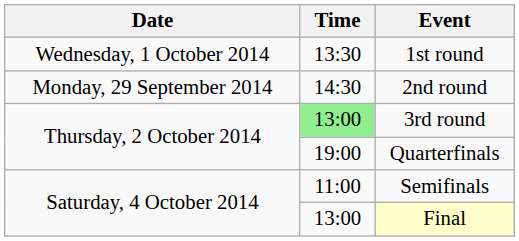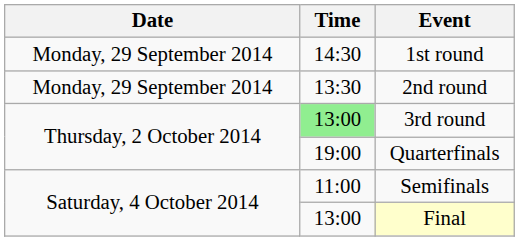1st round | Date: Wednesday, 1 October 2014 -> Monday, 29 September 2014
1st round | Time: 13:30 -> 14:30
2nd round | Time: 14:30 -> 13:30
